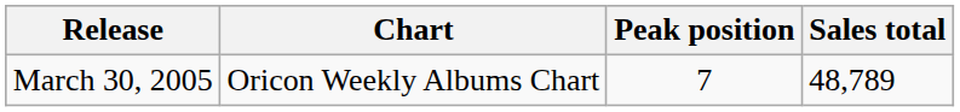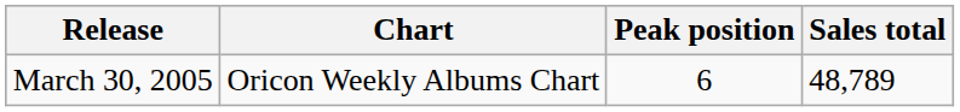March 30, 2005 | Peak position: 7 -> 6
